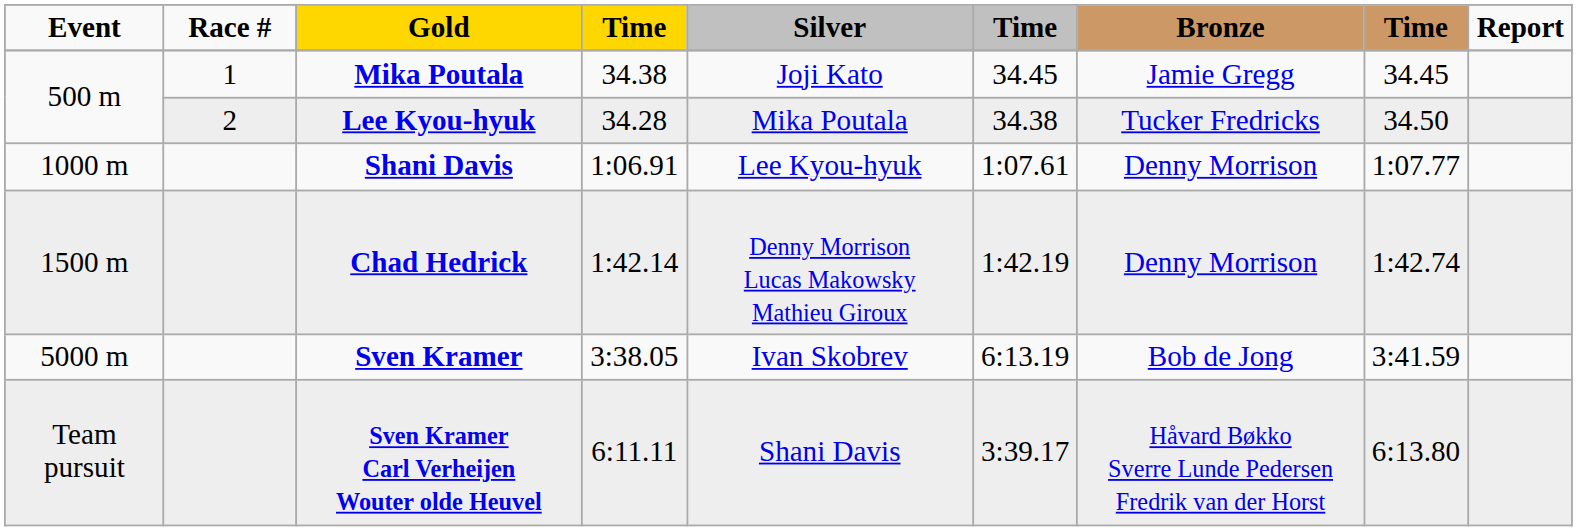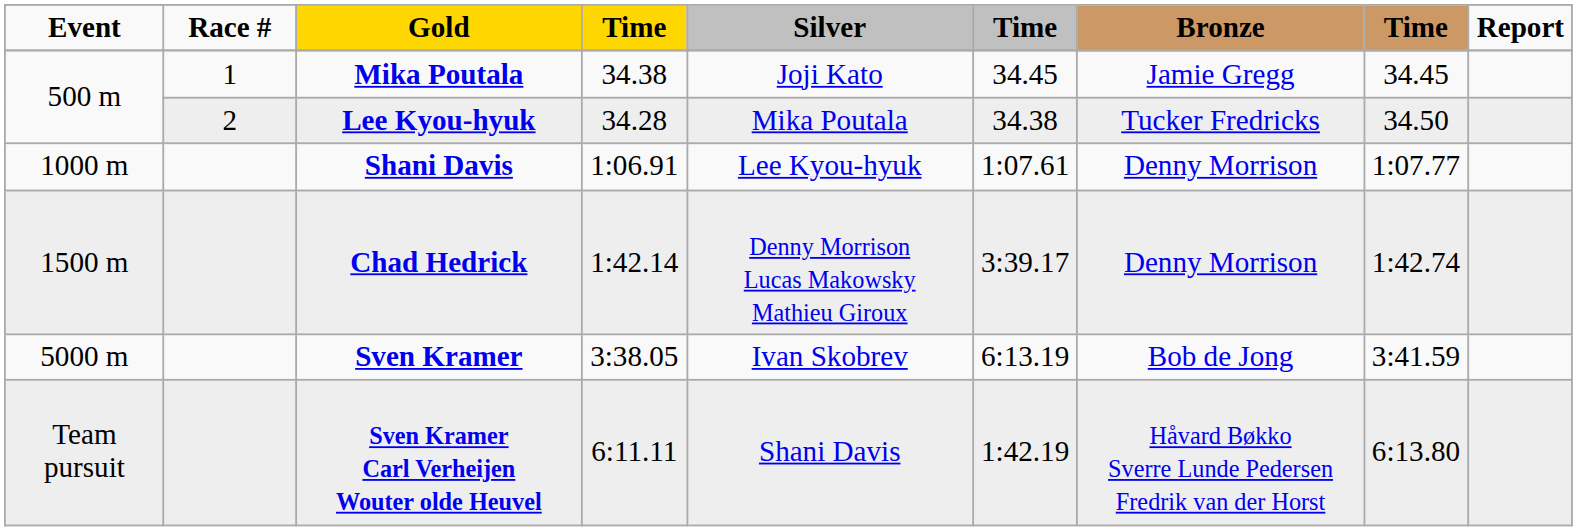Chad Hedrick | column 6: 1:42.19 -> 3:39.17
Sven Kramer Carl Verheijen Wouter olde Heuvel | column 6: 3:39.17 -> 1:42.19
